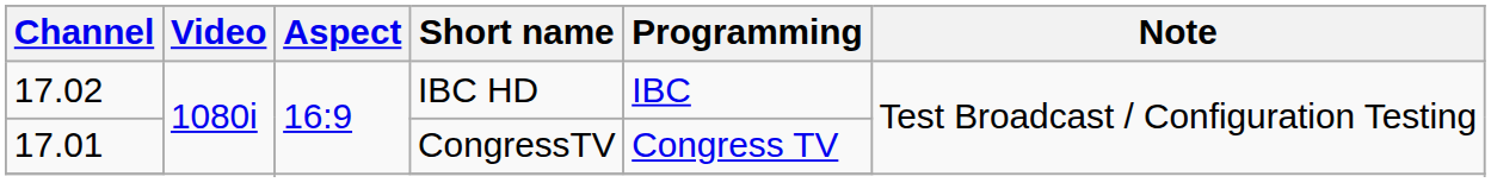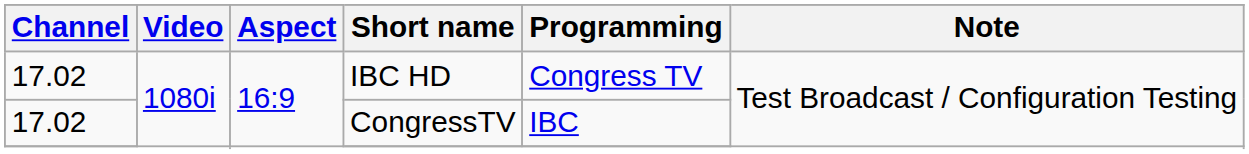IBC HD | Programming: IBC -> Congress TV
CongressTV | Channel: 17.01 -> 17.02
CongressTV | Programming: Congress TV -> IBC
